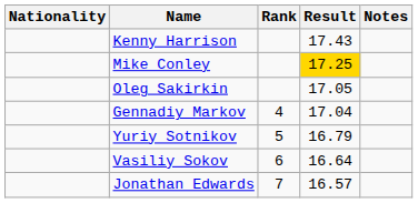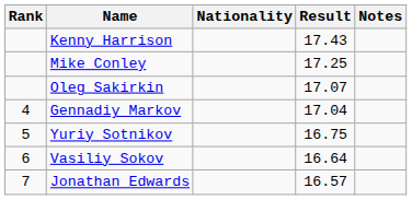columns swapped: Rank <-> Nationality
Mike Conley | Result: gold background -> no background
Oleg Sakirkin | Result: 17.05 -> 17.07
Yuriy Sotnikov | Result: 16.79 -> 16.75
